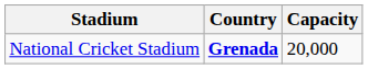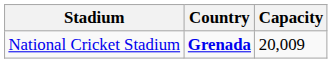National Cricket Stadium | Capacity: 20,000 -> 20,009
